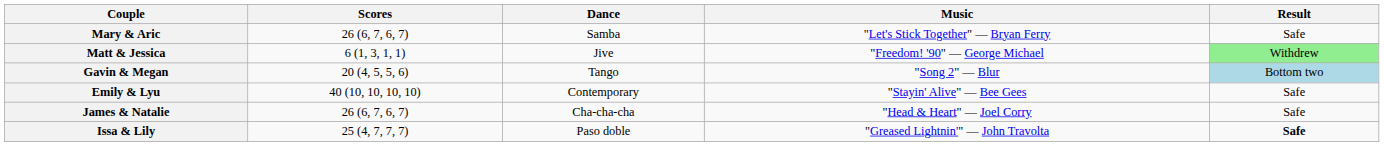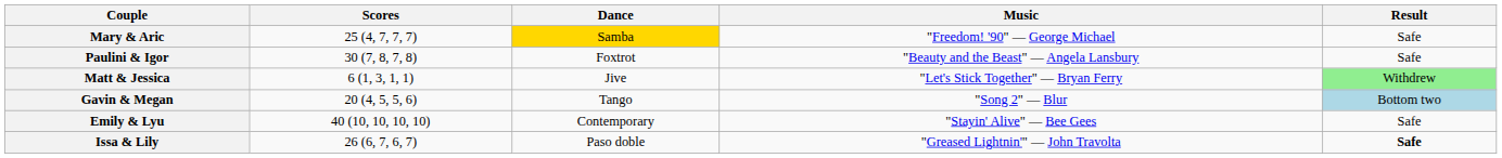Mary & Aric | Scores: 26 (6, 7, 6, 7) -> 25 (4, 7, 7, 7)
Mary & Aric | Dance: no background -> gold background
Mary & Aric | Music: "Let's Stick Together" — Bryan Ferry -> "Freedom! '90" — George Michael
+ row: Paulini & Igor | 30 (7, 8, 7, 8) | Foxtrot | "Beauty and the Beast" — Angela Lansbury | Safe
Matt & Jessica | Music: "Freedom! '90" — George Michael -> "Let's Stick Together" — Bryan Ferry
- row: James & Natalie | 26 (6, 7, 6, 7) | Cha-cha-cha | "Head & Heart" — Joel Corry | Safe
Issa & Lily | Scores: 25 (4, 7, 7, 7) -> 26 (6, 7, 6, 7)
